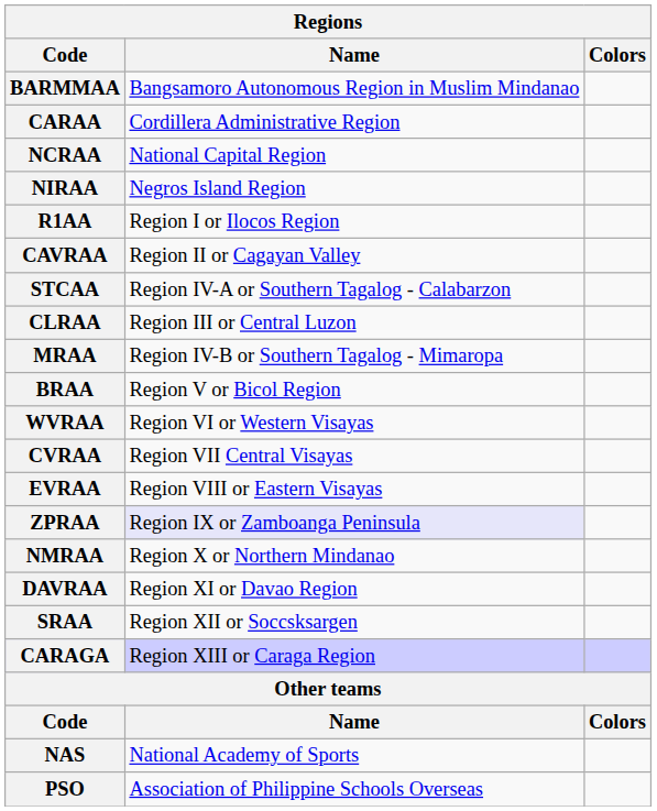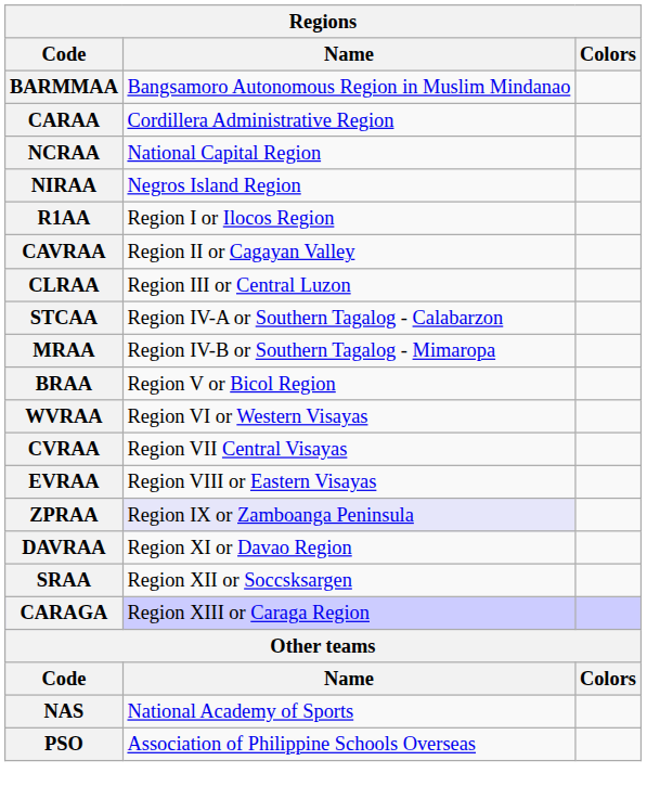rows swapped: CLRAA <-> STCAA
- row: NMRAA | Region X or Northern Mindanao
